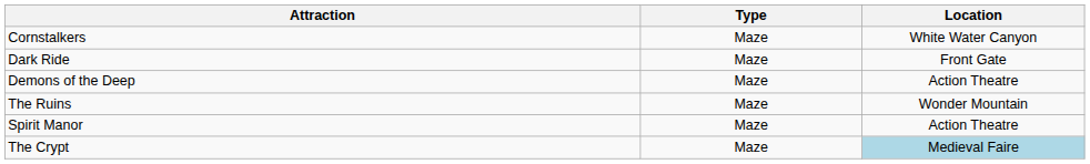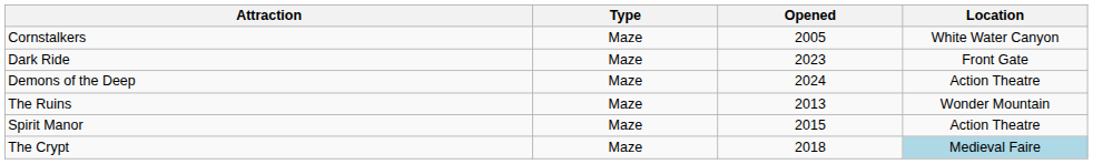+ column: Opened | 2005 | 2023 | 2024 | 2013 | 2015 | 2018
